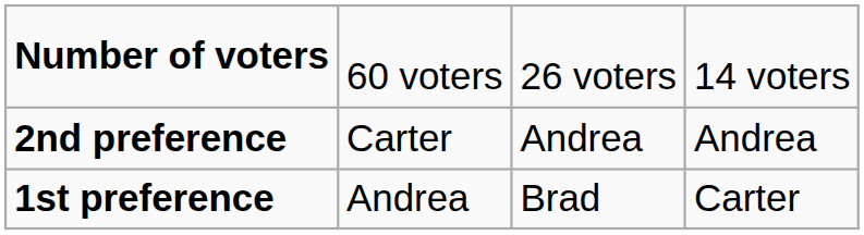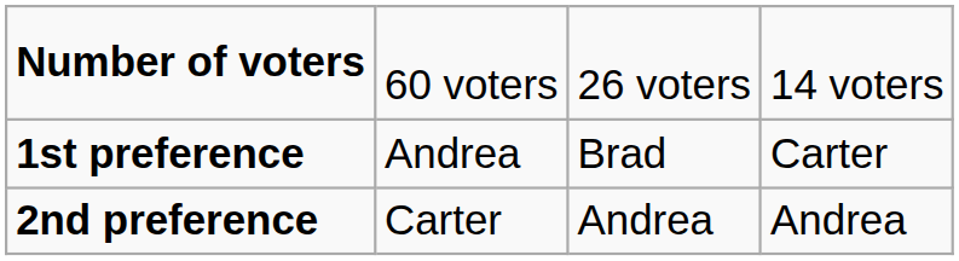rows swapped: 1st preference <-> 2nd preference
